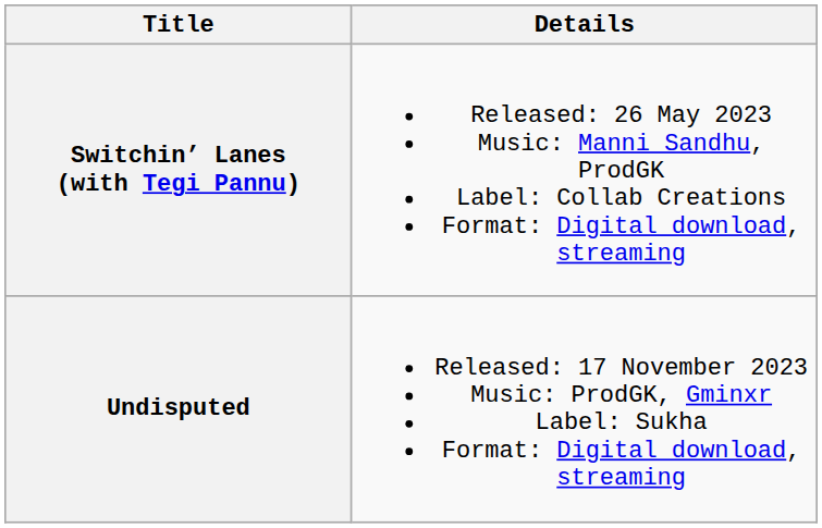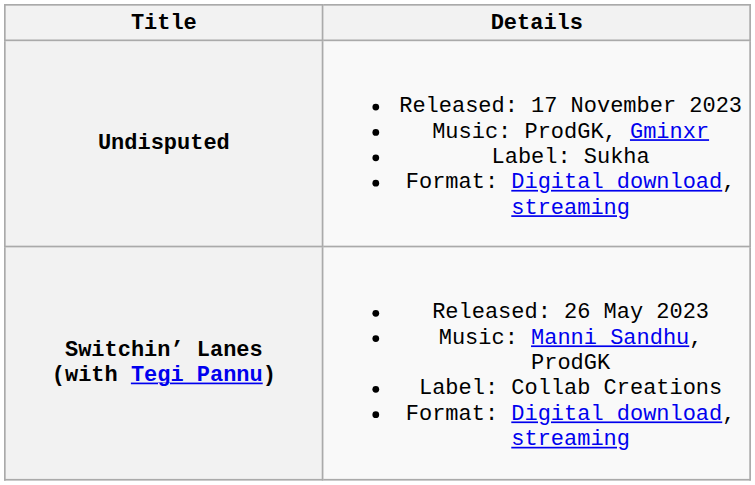rows swapped: Switchin’ Lanes (with Tegi Pannu) <-> Undisputed
